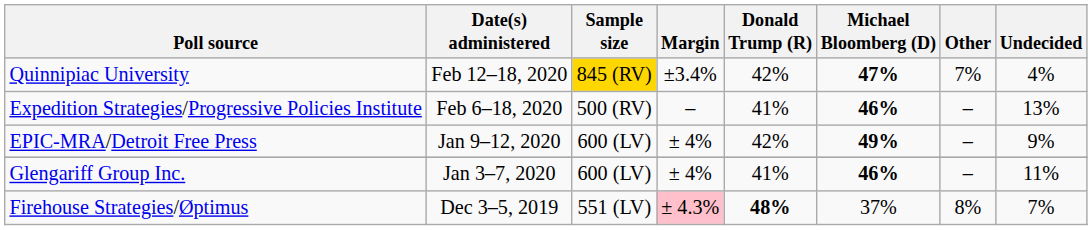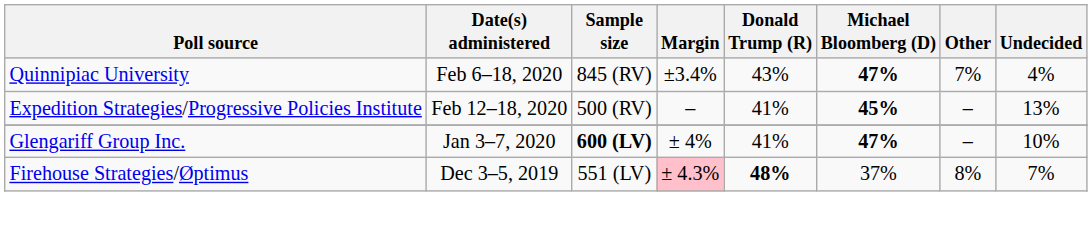Quinnipiac University | Date(s) administered: Feb 12–18, 2020 -> Feb 6–18, 2020
Quinnipiac University | Sample size: gold background -> no background
Quinnipiac University | Donald Trump (R): 42% -> 43%
Expedition Strategies/Progressive Policies Institute | Date(s) administered: Feb 6–18, 2020 -> Feb 12–18, 2020
Expedition Strategies/Progressive Policies Institute | Michael Bloomberg (D): 46% -> 45%
- row: EPIC-MRA/Detroit Free Press | Jan 9–12, 2020 | 600 (LV) | ± 4% | 42% | 49% | – | 9%
Glengariff Group Inc. | Sample size: normal -> bold
Glengariff Group Inc. | Michael Bloomberg (D): 46% -> 47%
Glengariff Group Inc. | Undecided: 11% -> 10%
